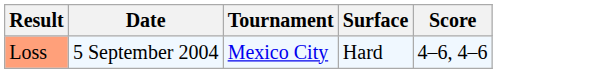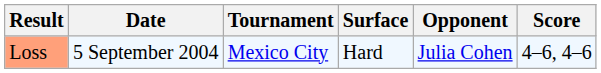+ column: Opponent | Julia Cohen
